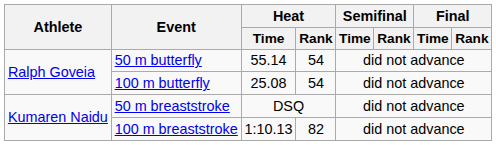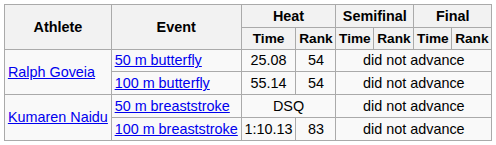50 m butterfly | Heat / Time: 55.14 -> 25.08
100 m butterfly | Heat / Time: 25.08 -> 55.14
100 m breaststroke | Heat / Rank: 82 -> 83
